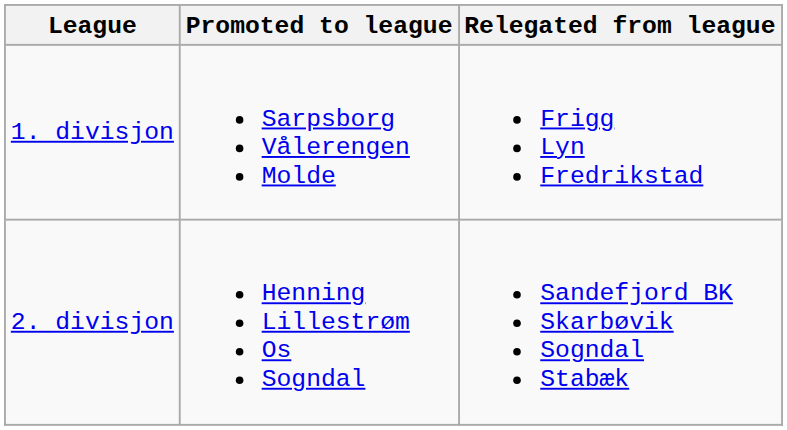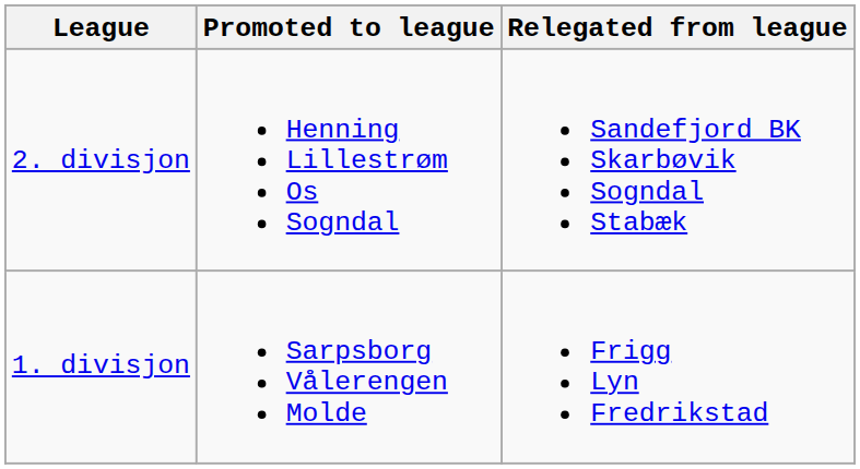rows swapped: 1. divisjon <-> 2. divisjon
